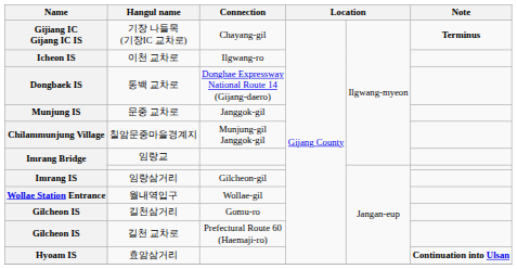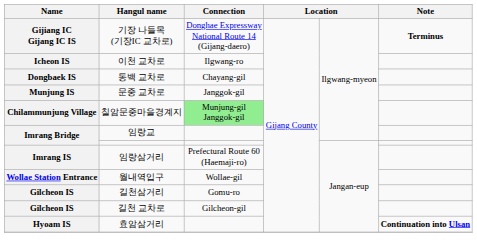기장 나들목 (기장IC 교차로) | Connection: Chayang-gil -> Donghae Expressway National Route 14 (Gijang-daero)
동백 교차로 | Connection: Donghae Expressway National Route 14 (Gijang-daero) -> Chayang-gil
칠암문중마을경계지 | Connection: no background -> lightgreen background
임랑삼거리 | Connection: Gilcheon-gil -> Prefectural Route 60 (Haemaji-ro)
길천 교차로 | Connection: Prefectural Route 60 (Haemaji-ro) -> Gilcheon-gil
